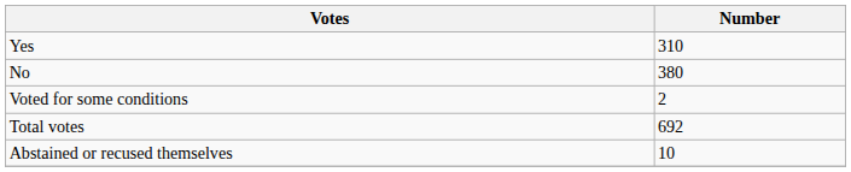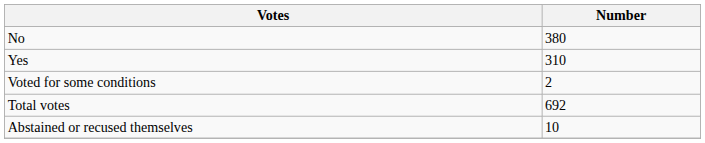rows swapped: Yes <-> No
